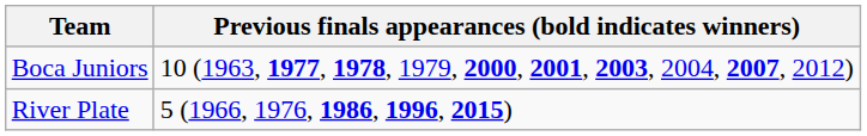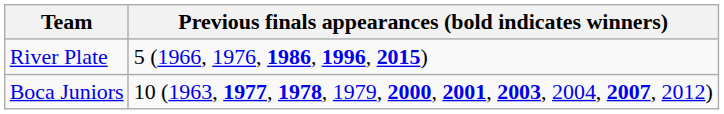rows swapped: Boca Juniors <-> River Plate
